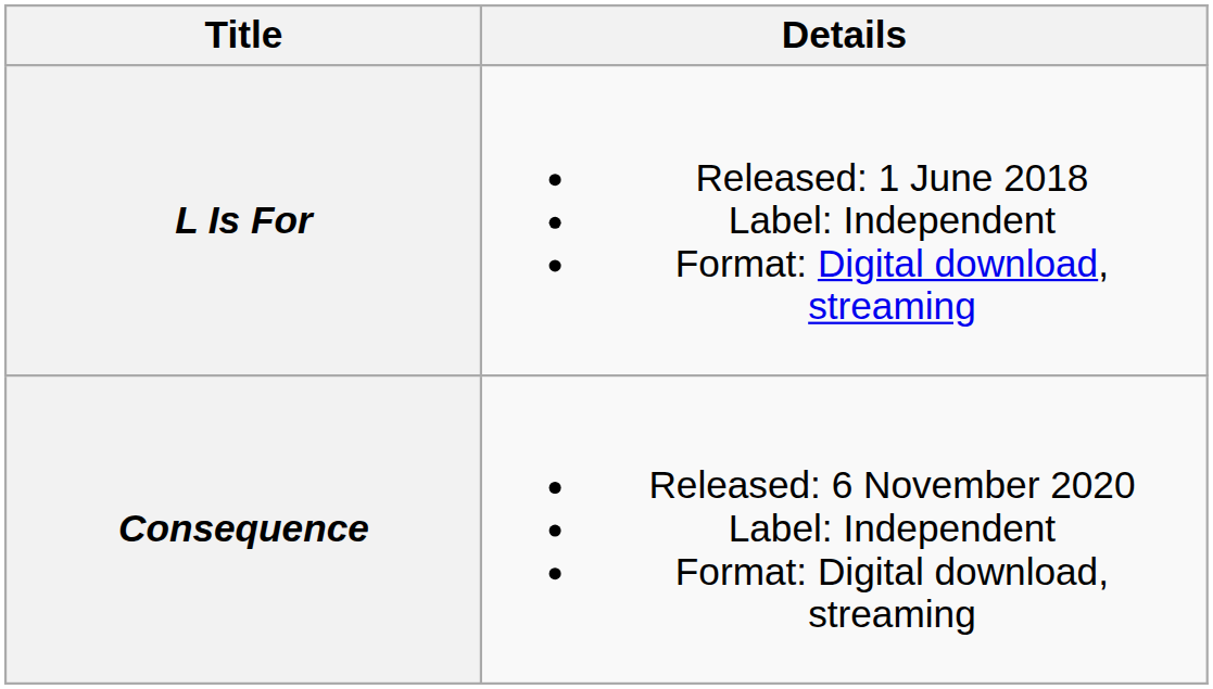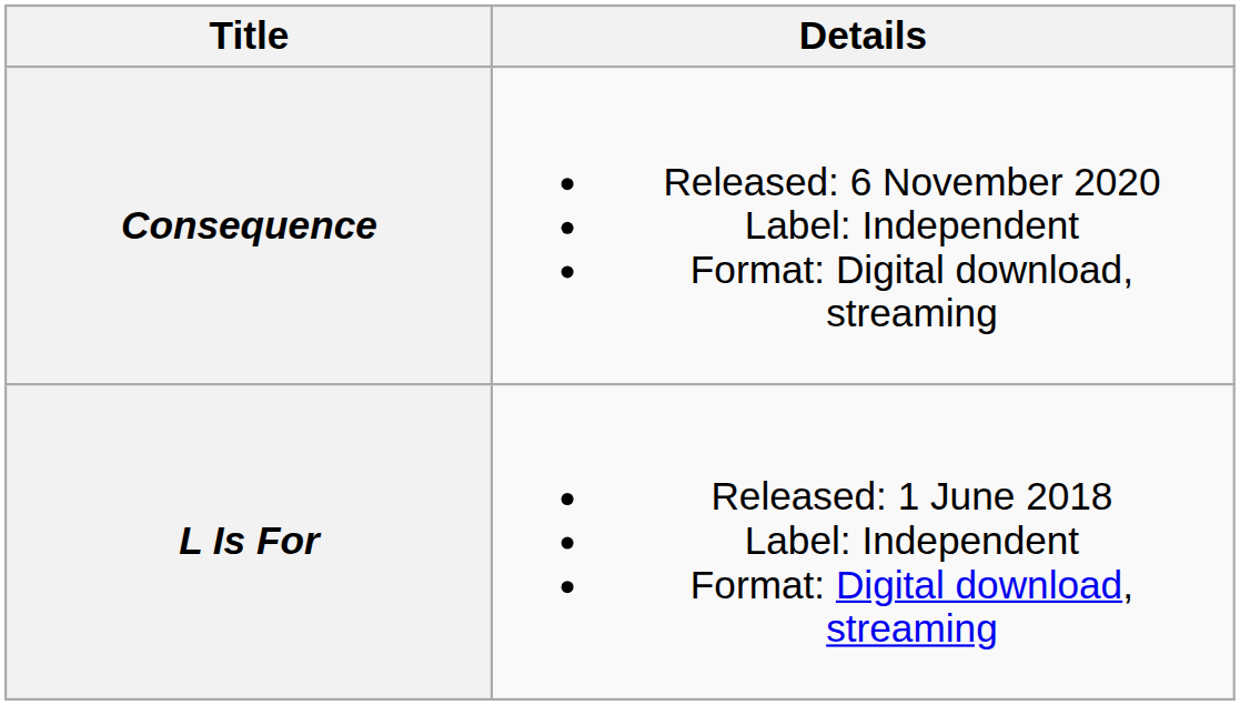rows swapped: L Is For <-> Consequence
